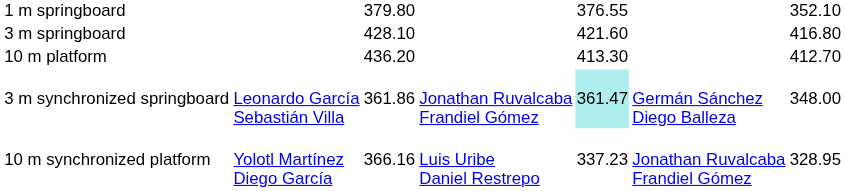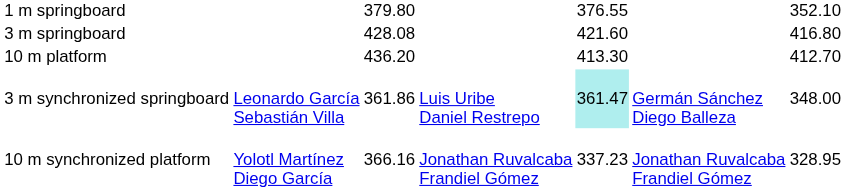3 m springboard | column 3: 428.10 -> 428.08
3 m synchronized springboard | column 4: Jonathan Ruvalcaba Frandiel Gómez -> Luis Uribe Daniel Restrepo
10 m synchronized platform | column 4: Luis Uribe Daniel Restrepo -> Jonathan Ruvalcaba Frandiel Gómez
